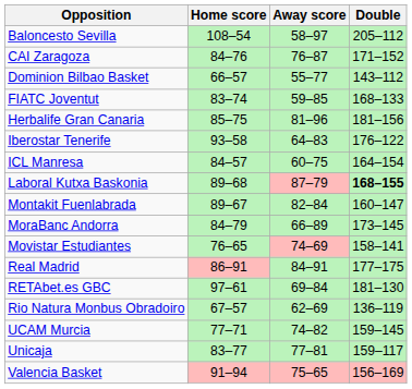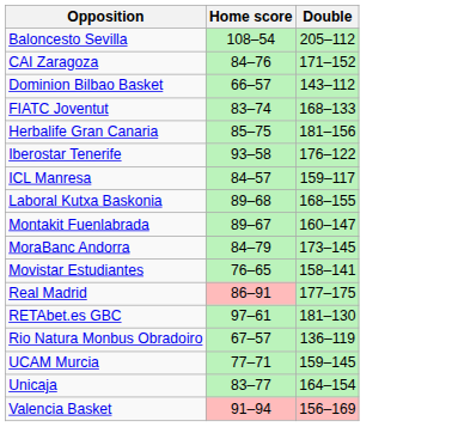- column: Away score | 58–97 | 76–87 | 55–77 | 59–85 | 81–96 | 64–83 | 60–75 | 87–79 | 82–84 | 66–89 | 74–69 | 84–91 | 69–84 | 62–69 | 74–82 | 77–81 | 75–65
ICL Manresa | Double: 164–154 -> 159–117
Laboral Kutxa Baskonia | Double: bold -> normal
Unicaja | Double: 159–117 -> 164–154
